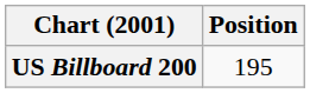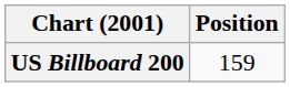US Billboard 200 | Position: 195 -> 159
